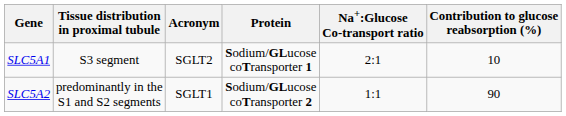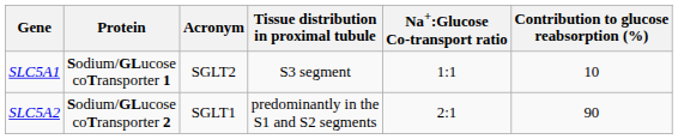columns swapped: Protein <-> Tissue distribution in proximal tubule
SLC5A1 | Na+:Glucose Co-transport ratio: 2:1 -> 1:1
SLC5A2 | Na+:Glucose Co-transport ratio: 1:1 -> 2:1
